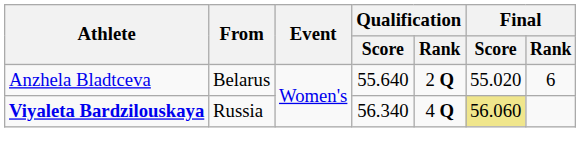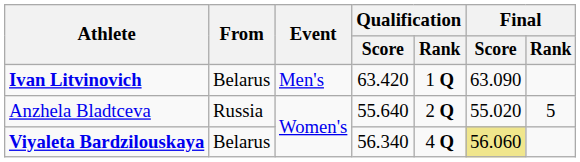+ row: Ivan Litvinovich | Belarus | Men's | 63.420 | 1 Q | 63.090
Anzhela Bladtceva | From: Belarus -> Russia
Anzhela Bladtceva | Final / Rank: 6 -> 5
Viyaleta Bardzilouskaya | From: Russia -> Belarus
